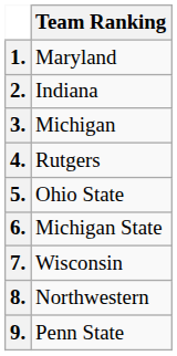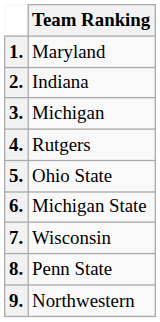8. | Team Ranking: Northwestern -> Penn State
9. | Team Ranking: Penn State -> Northwestern
